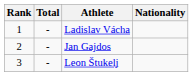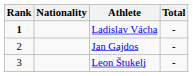columns swapped: Nationality <-> Total
Ladislav Vácha | Rank: normal -> bold
